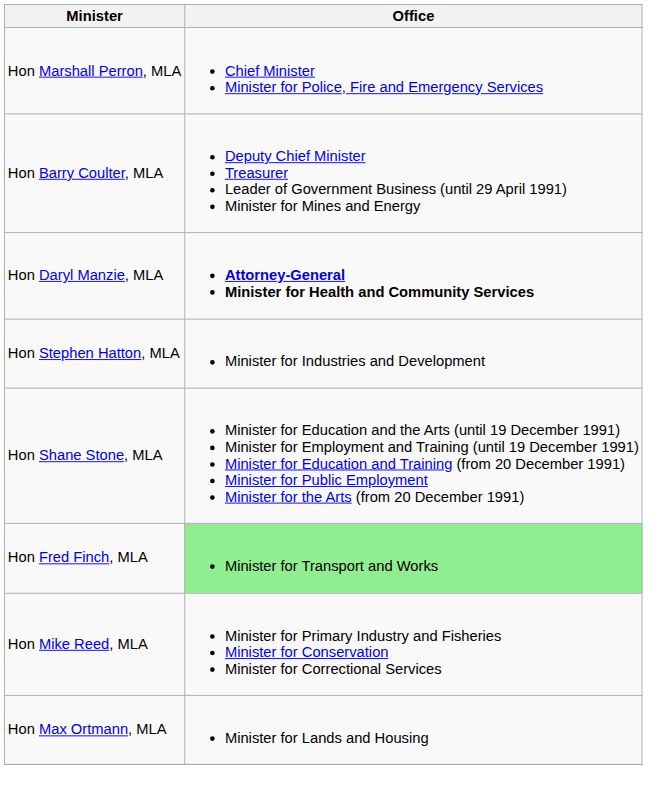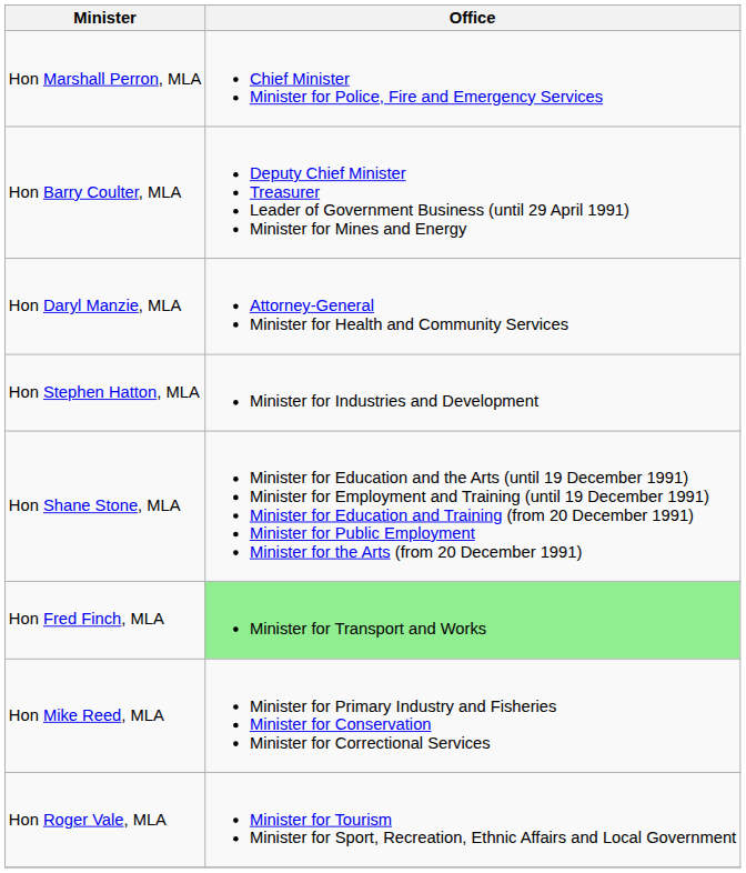Hon Daryl Manzie, MLA | Office: bold -> normal
+ row: Hon Roger Vale, MLA | Minister for Tourism Minister for Sport, Recreation, Ethnic Affairs and Local Government
- row: Hon Max Ortmann, MLA | Minister for Lands and Housing
